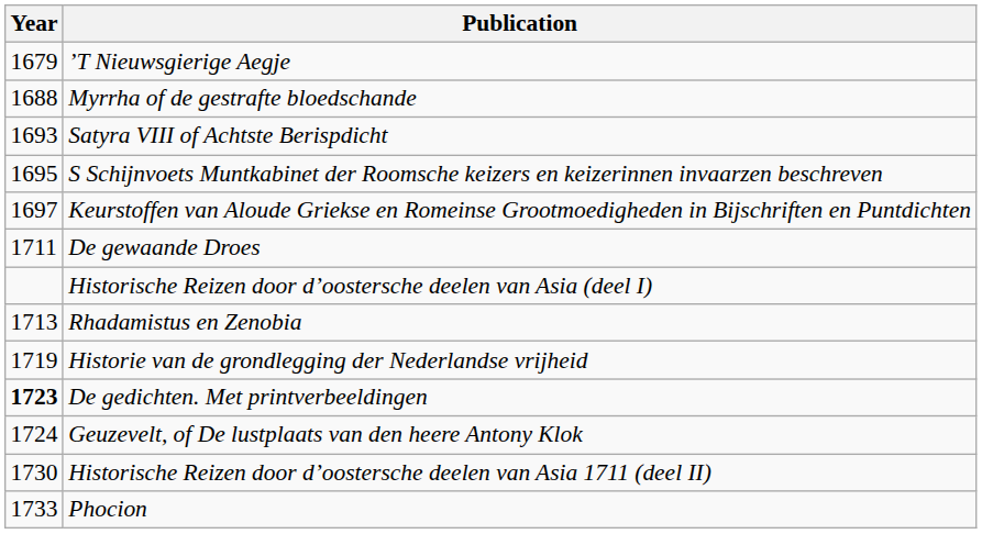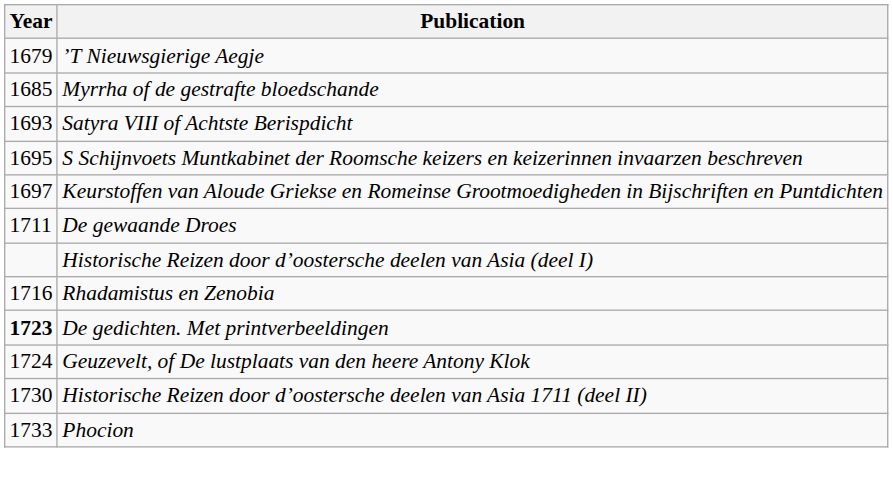Myrrha of de gestrafte bloedschande | Year: 1688 -> 1685
Rhadamistus en Zenobia | Year: 1713 -> 1716
- row: 1719 | Historie van de grondlegging der Nederlandse vrijheid
